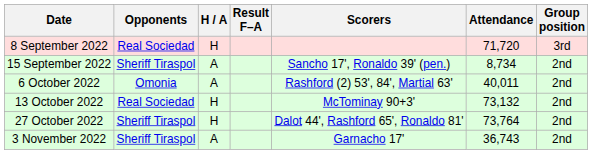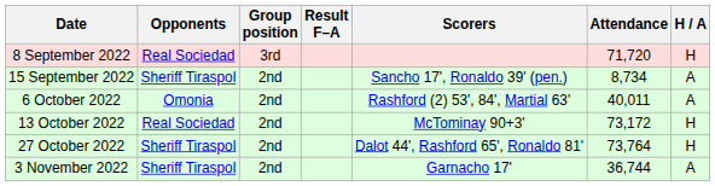columns swapped: H / A <-> Group position
13 October 2022 | Attendance: 73,132 -> 73,172
3 November 2022 | Attendance: 36,743 -> 36,744
